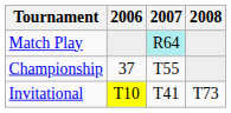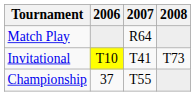Match Play | 2007: paleturquoise background -> no background
rows swapped: Championship <-> Invitational
